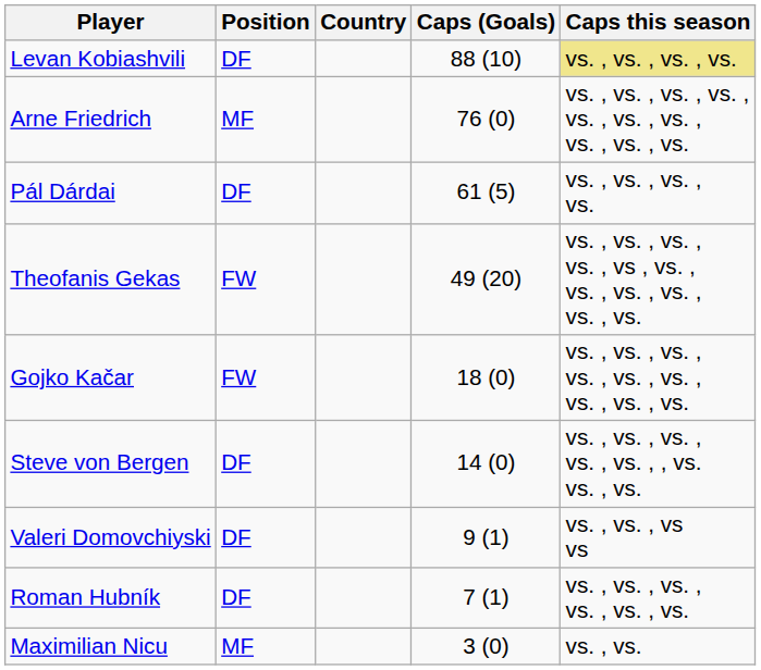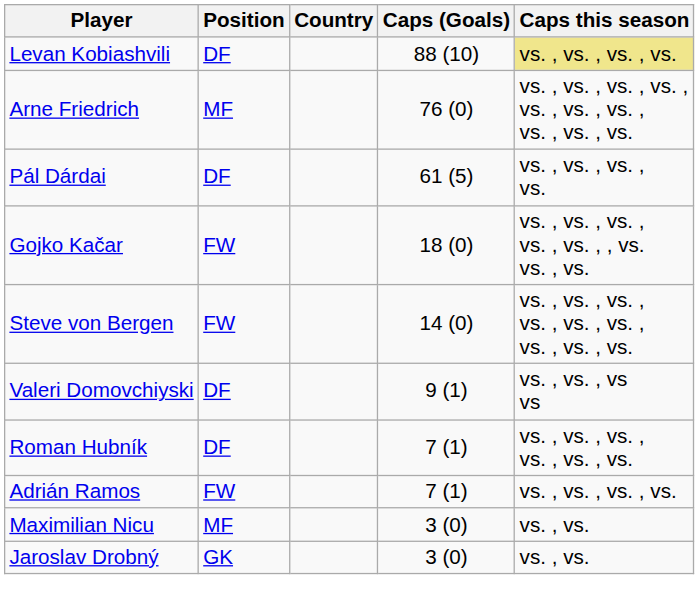- row: Theofanis Gekas | FW | 49 (20) | vs. , vs. , vs. , vs. , vs , vs. , vs. , vs. , vs. , vs. , vs.
Gojko Kačar | Caps this season: vs. , vs. , vs. , vs. , vs. , vs. , vs. , vs. , vs. -> vs. , vs. , vs. , vs. , vs. , , vs. vs. , vs.
Steve von Bergen | Position: DF -> FW
Steve von Bergen | Caps this season: vs. , vs. , vs. , vs. , vs. , , vs. vs. , vs. -> vs. , vs. , vs. , vs. , vs. , vs. , vs. , vs. , vs.
+ row: Adrián Ramos | FW | 7 (1) | vs. , vs. , vs. , vs.
+ row: Jaroslav Drobný | GK | 3 (0) | vs. , vs.
